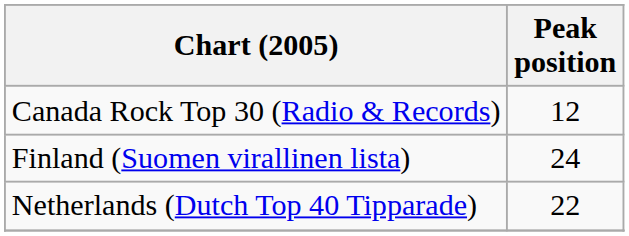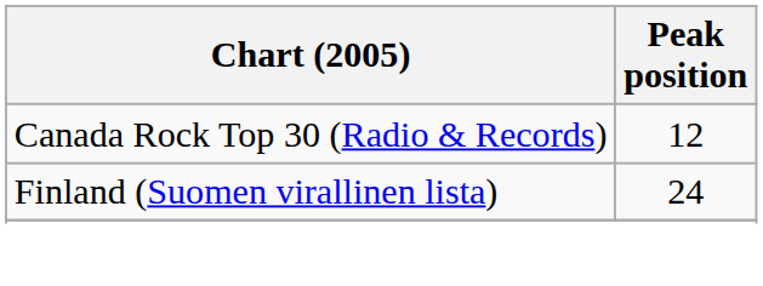- row: Netherlands (Dutch Top 40 Tipparade) | 22
